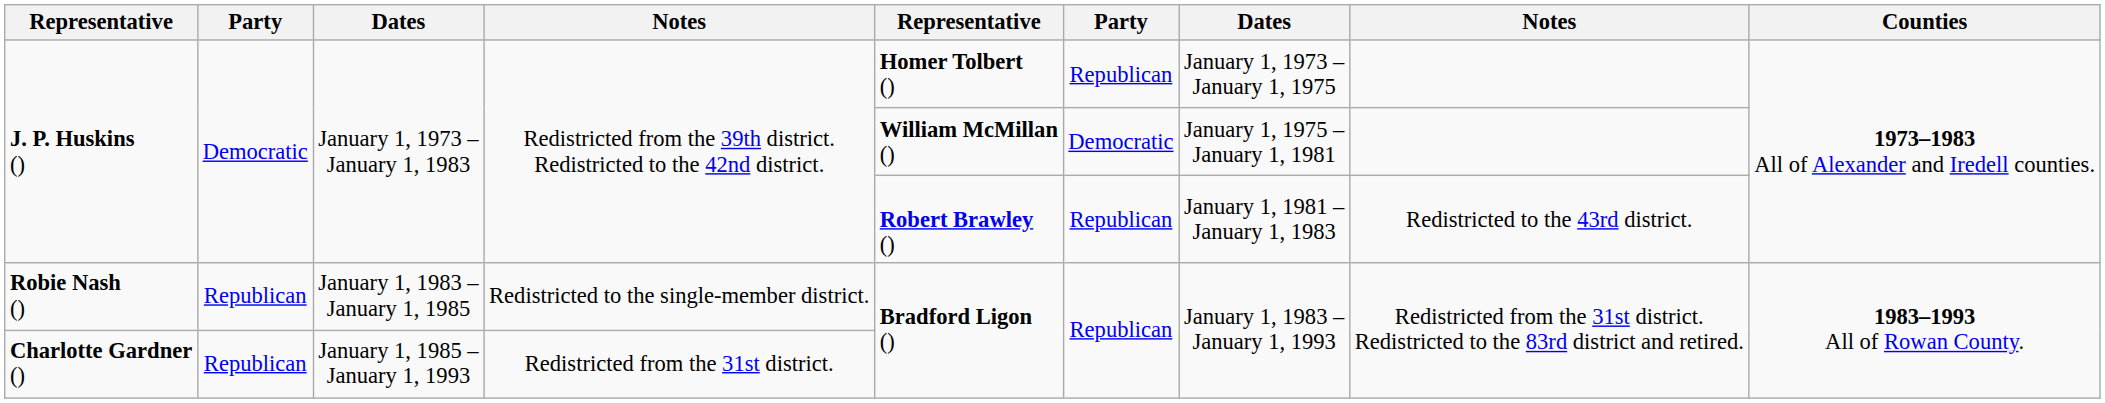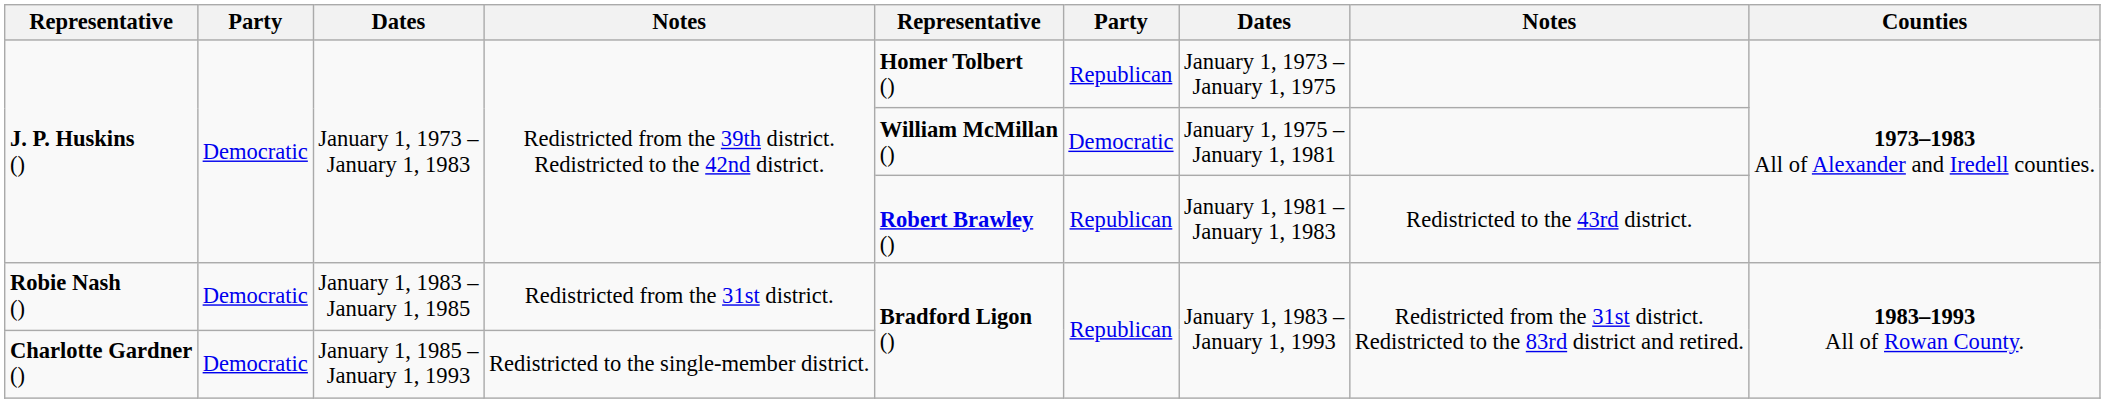Robie Nash () | column 2: Republican -> Democratic
Robie Nash () | column 4: Redistricted to the single-member district. -> Redistricted from the 31st district.
Charlotte Gardner () | column 2: Republican -> Democratic
Charlotte Gardner () | column 4: Redistricted from the 31st district. -> Redistricted to the single-member district.
